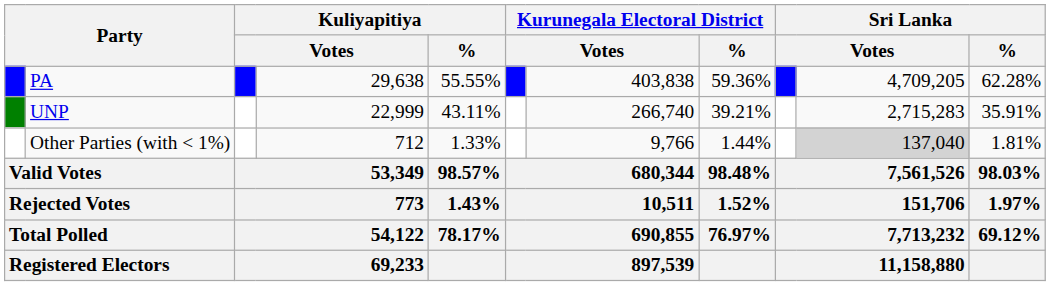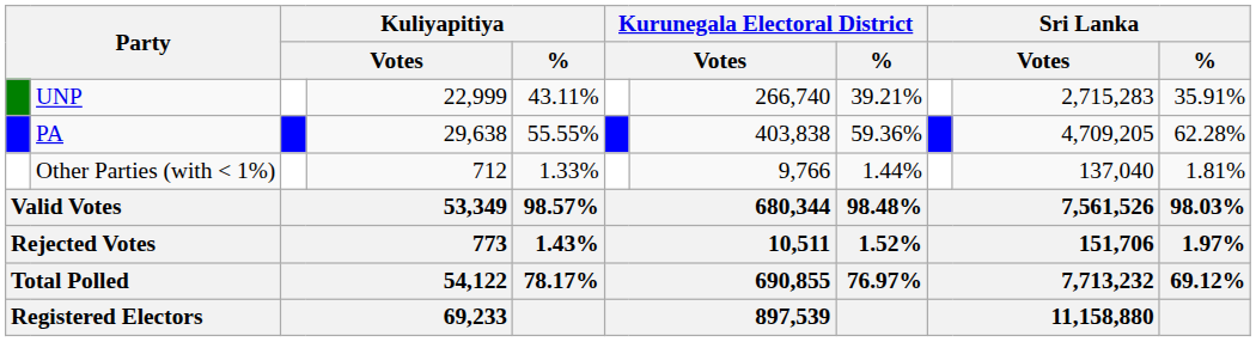rows swapped: PA <-> UNP
Other Parties (with < 1%) | column 10: lightgrey background -> no background
